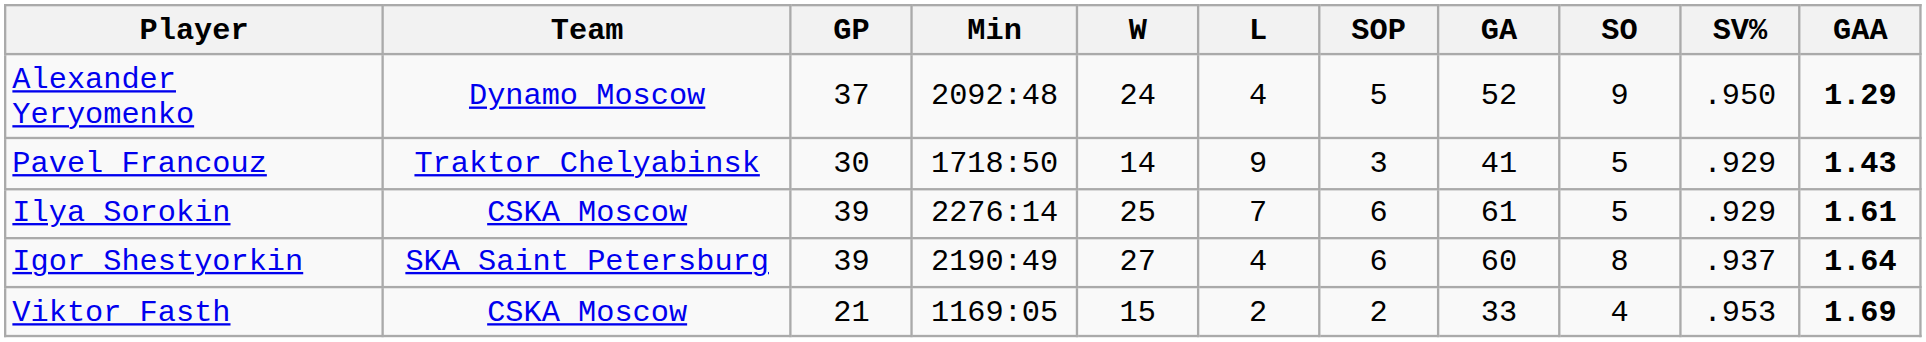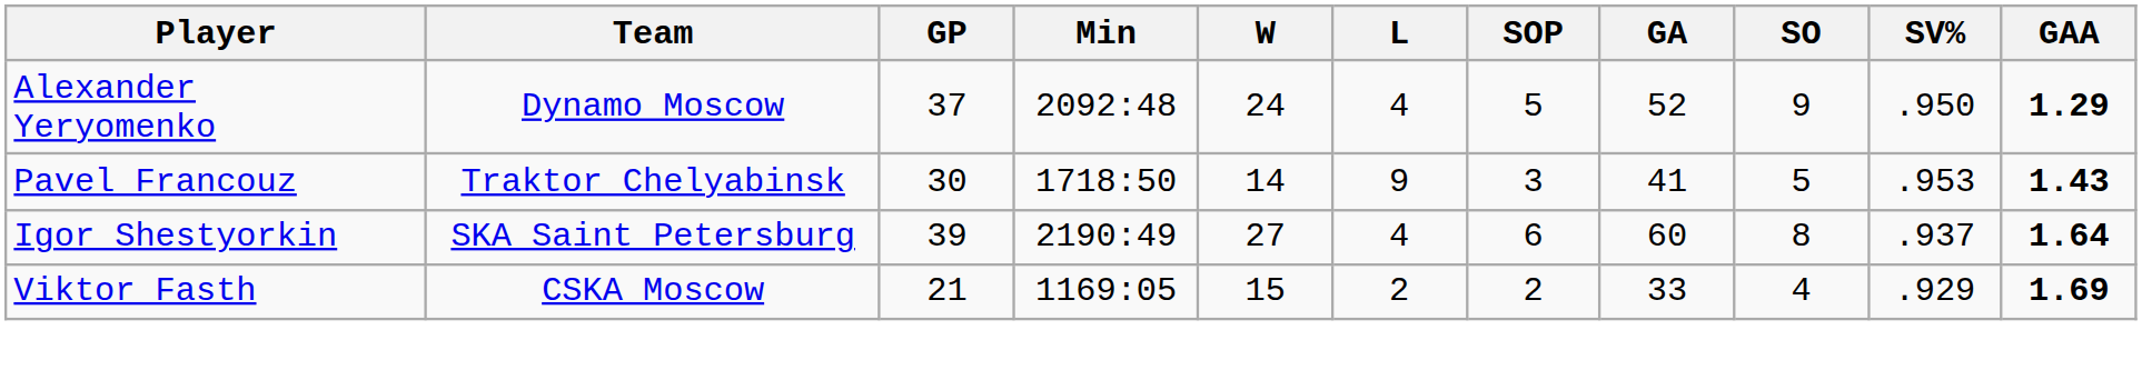Pavel Francouz | SV%: .929 -> .953
- row: Ilya Sorokin | CSKA Moscow | 39 | 2276:14 | 25 | 7 | 6 | 61 | 5 | .929 | 1.61
Viktor Fasth | SV%: .953 -> .929
